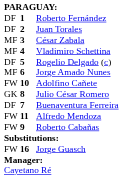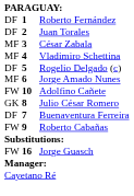- row: FW | 11 | Alfredo Mendoza
